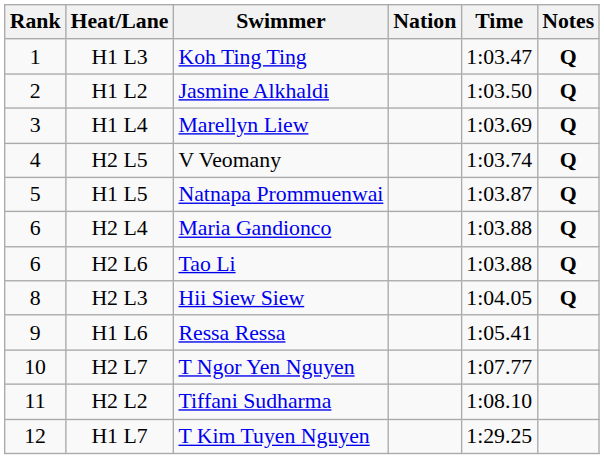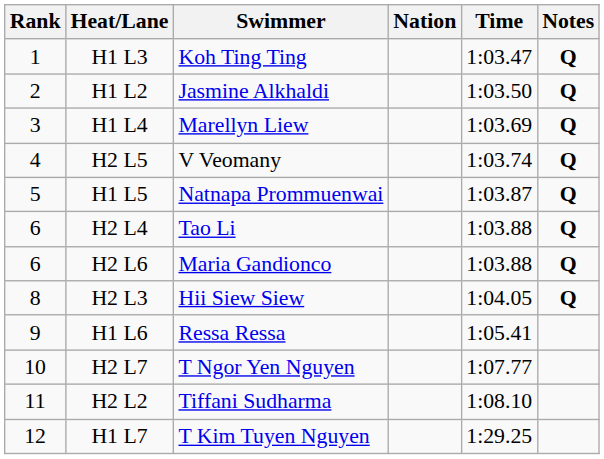H2 L4 | Swimmer: Maria Gandionco -> Tao Li
H2 L6 | Swimmer: Tao Li -> Maria Gandionco
